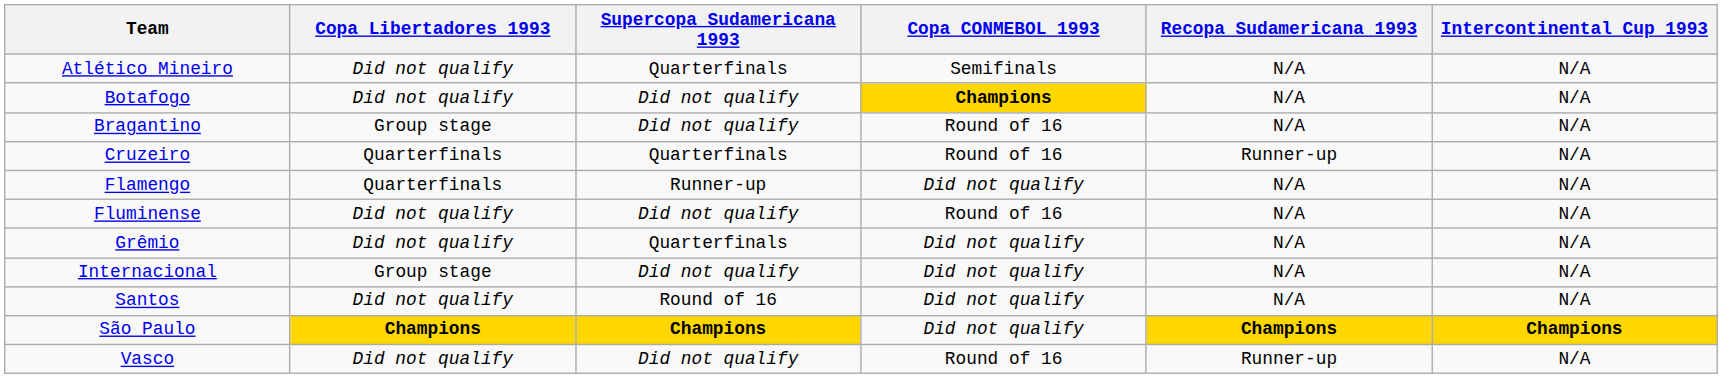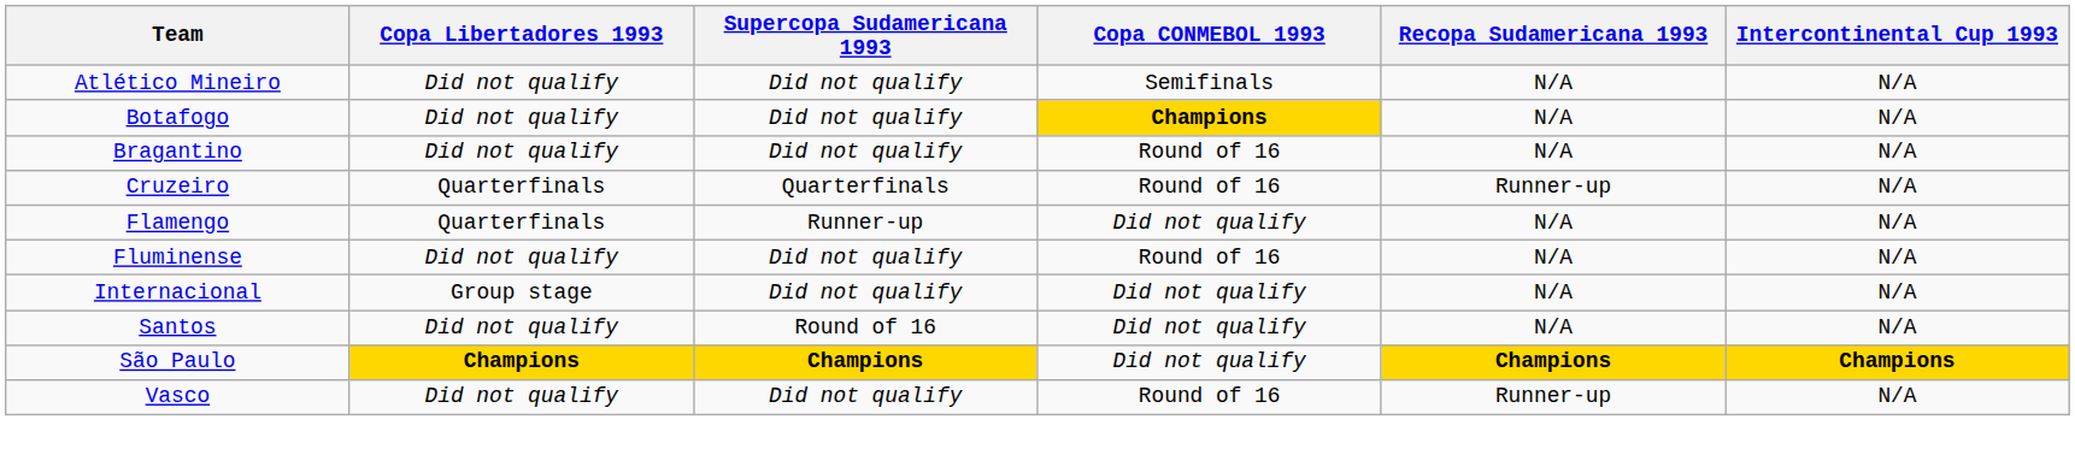Atlético Mineiro | Supercopa Sudamericana 1993: Quarterfinals -> Did not qualify
Bragantino | Copa Libertadores 1993: Group stage -> Did not qualify
- row: Grêmio | Did not qualify | Quarterfinals | Did not qualify | N/A | N/A
